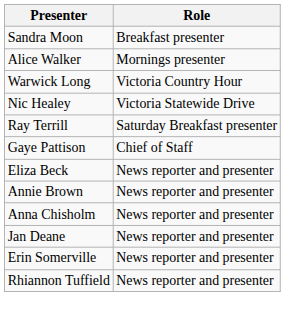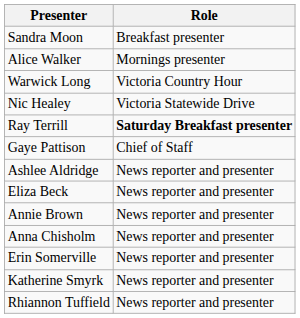Ray Terrill | Role: normal -> bold
+ row: Ashlee Aldridge | News reporter and presenter
- row: Jan Deane | News reporter and presenter
+ row: Katherine Smyrk | News reporter and presenter
